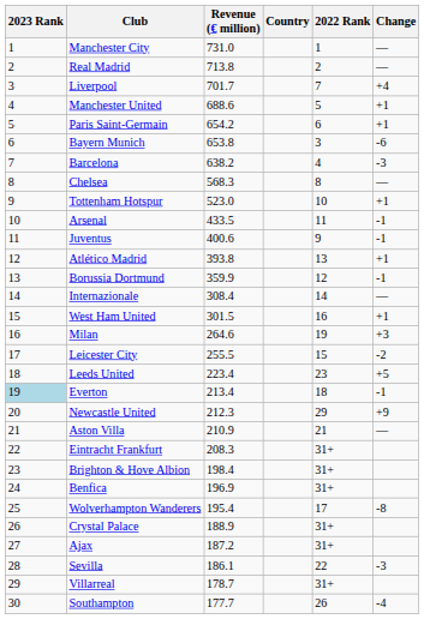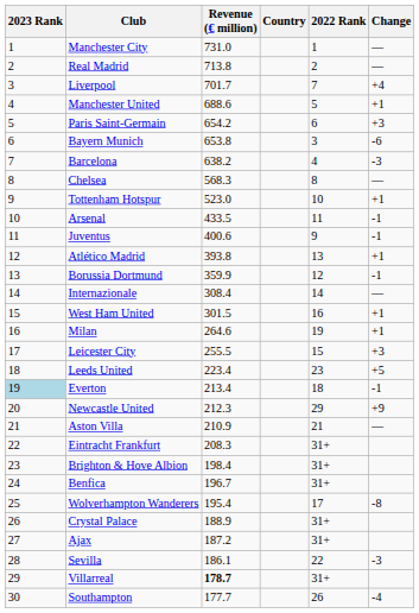Paris Saint-Germain | Change: +1 -> +3
Milan | Change: +3 -> +1
Leicester City | Change: -2 -> +3
Benfica | Revenue (€ million): 196.9 -> 196.7
Villarreal | Revenue (€ million): normal -> bold
